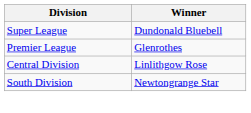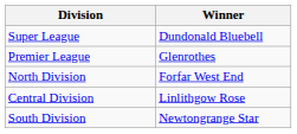+ row: North Division | Forfar West End
